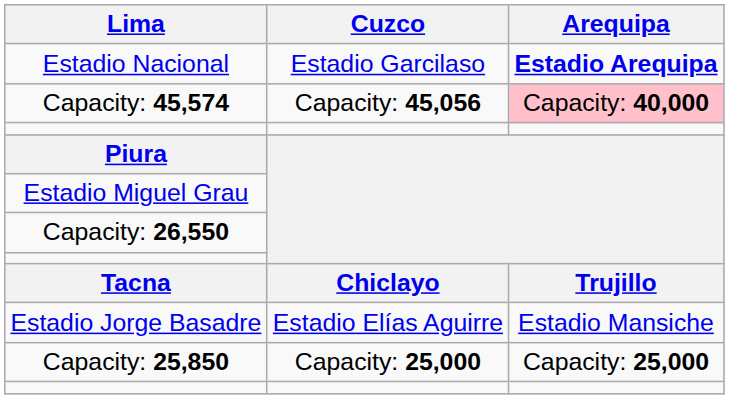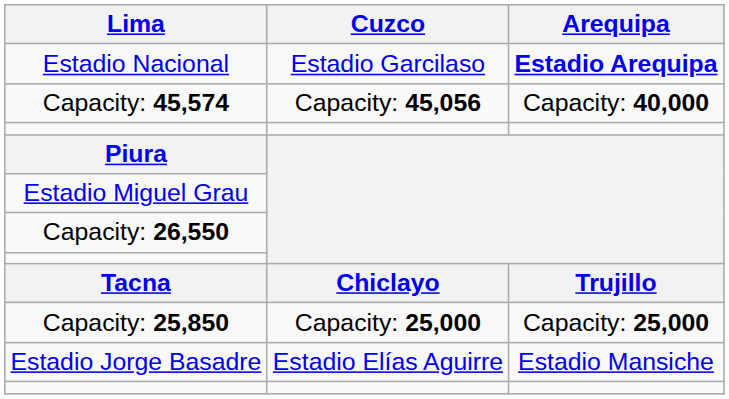Capacity: 45,574 | Arequipa: pink background -> no background
rows swapped: Estadio Jorge Basadre <-> Capacity: 25,850
